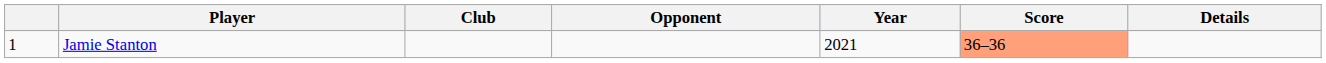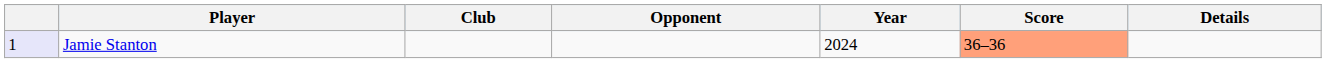Jamie Stanton | column 1: no background -> lavender background
Jamie Stanton | Year: 2021 -> 2024
